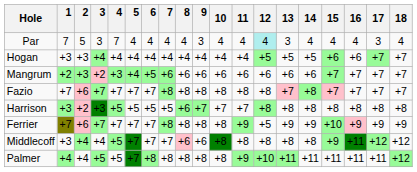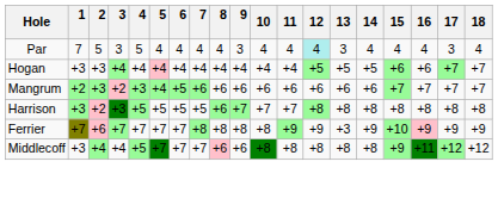Par | 4: 7 -> 5
Hogan | 5: no background -> pink background
- row: Fazio | +7 | +6 | +7 | +7 | +7 | +7 | +8 | +8 | +8 | +8 | +8 | +8 | +7 | +8 | +7 | +7 | +7 | +7
Ferrier | 12: +5 -> +9
Ferrier | 13: +9 -> +3
- row: Palmer | +4 | +4 | +5 | +5 | +7 | +8 | +8 | +8 | +8 | +8 | +9 | +10 | +11 | +11 | +11 | +11 | +11 | +12
